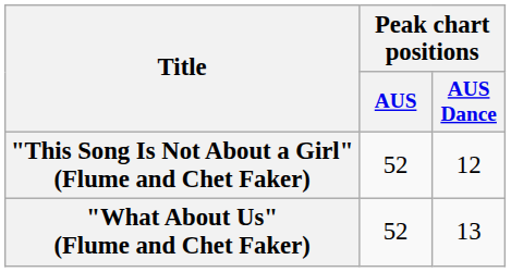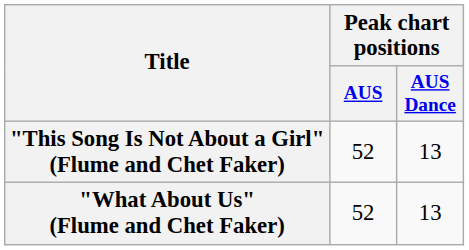"This Song Is Not About a Girl" (Flume and Chet Faker) | Peak chart positions / AUS Dance: 12 -> 13
